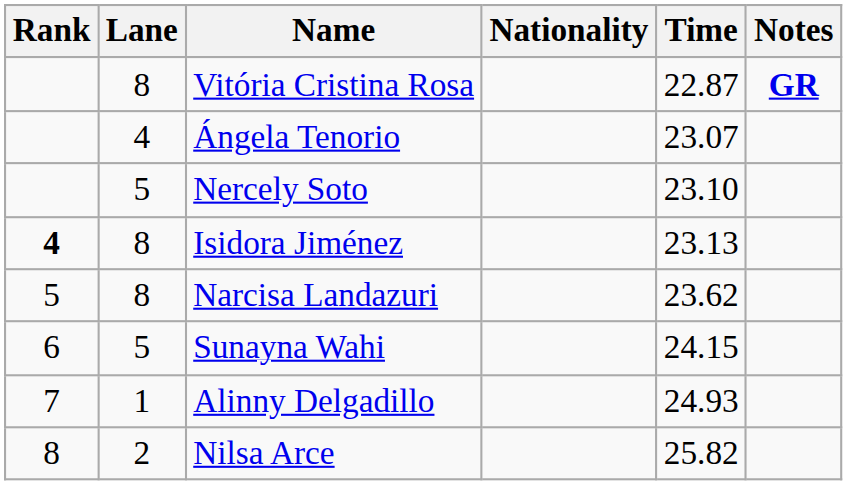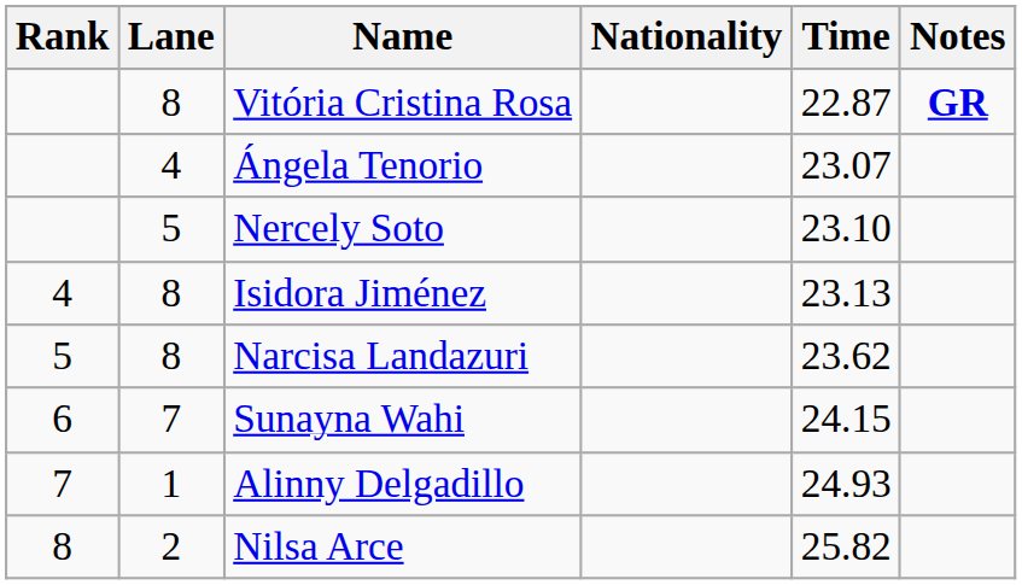Isidora Jiménez | Rank: bold -> normal
Sunayna Wahi | Lane: 5 -> 7
